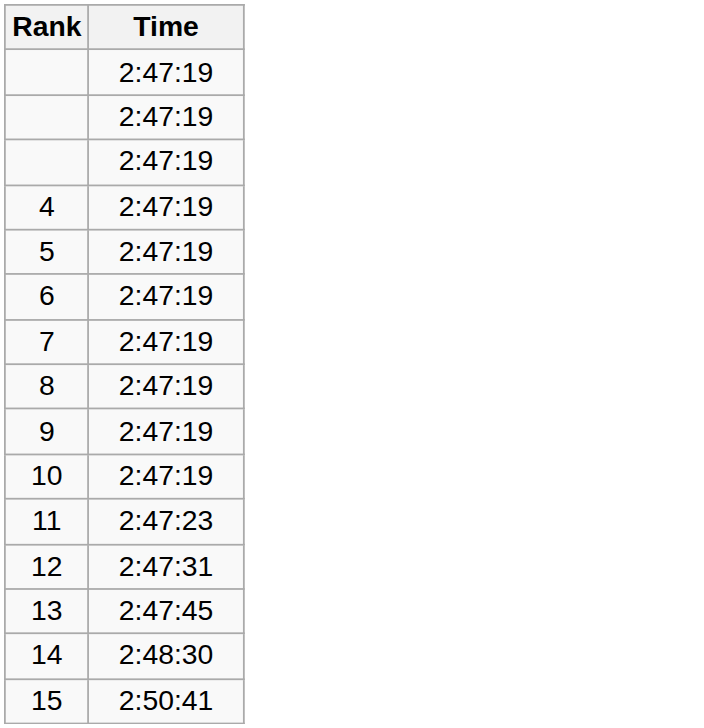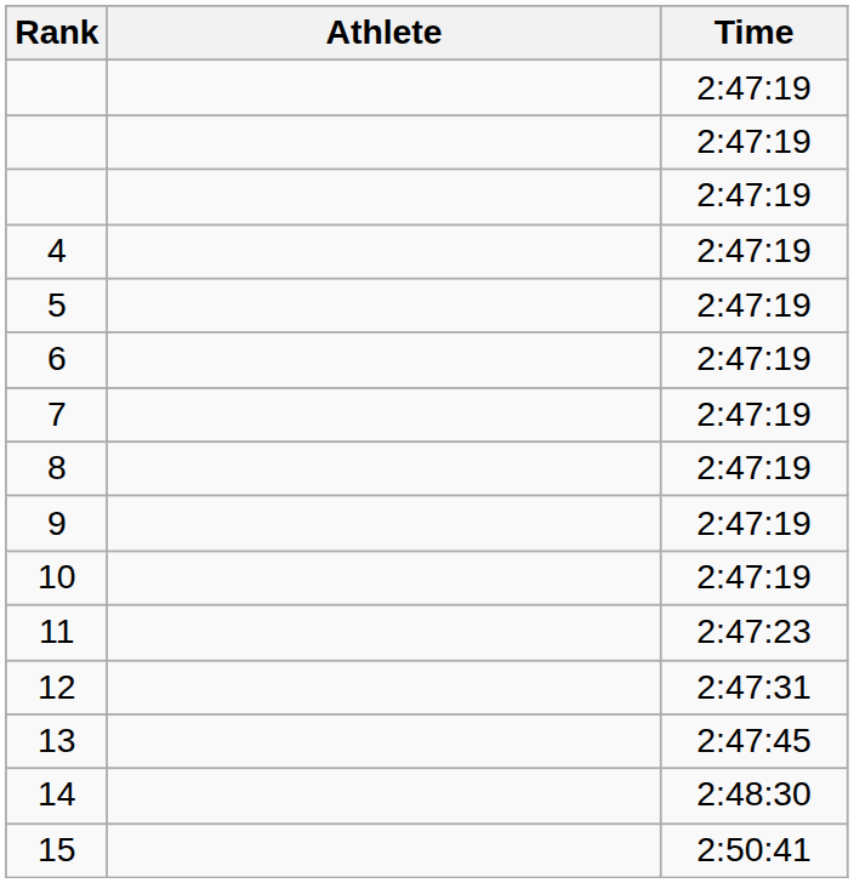+ column: Athlete
